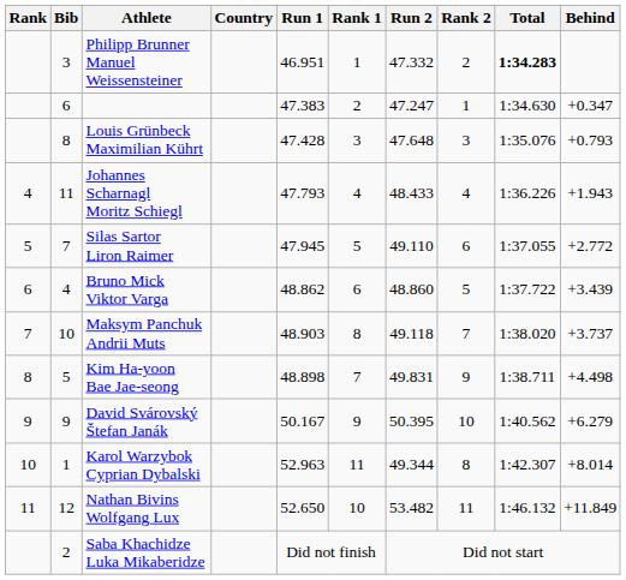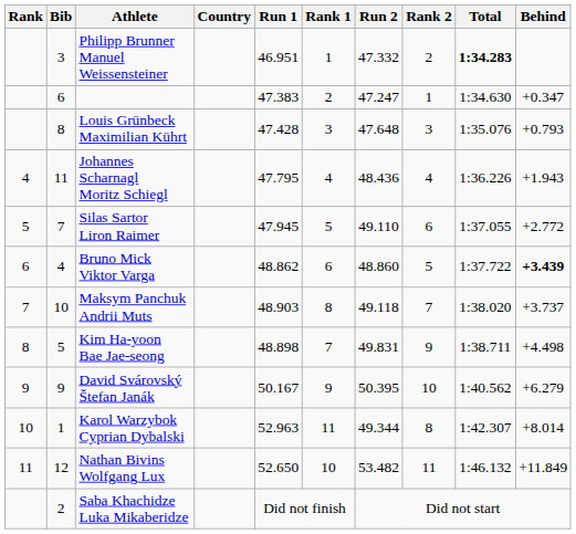Johannes Scharnagl Moritz Schiegl | Run 1: 47.793 -> 47.795
Johannes Scharnagl Moritz Schiegl | Run 2: 48.433 -> 48.436
Bruno Mick Viktor Varga | Behind: normal -> bold
